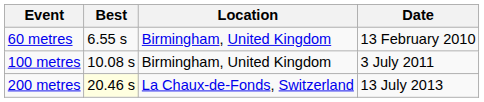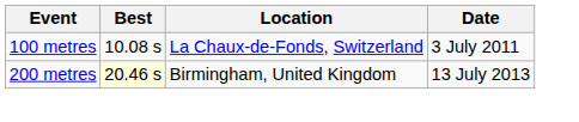- row: 60 metres | 6.55 s | Birmingham, United Kingdom | 13 February 2010
100 metres | Location: Birmingham, United Kingdom -> La Chaux-de-Fonds, Switzerland
200 metres | Location: La Chaux-de-Fonds, Switzerland -> Birmingham, United Kingdom
